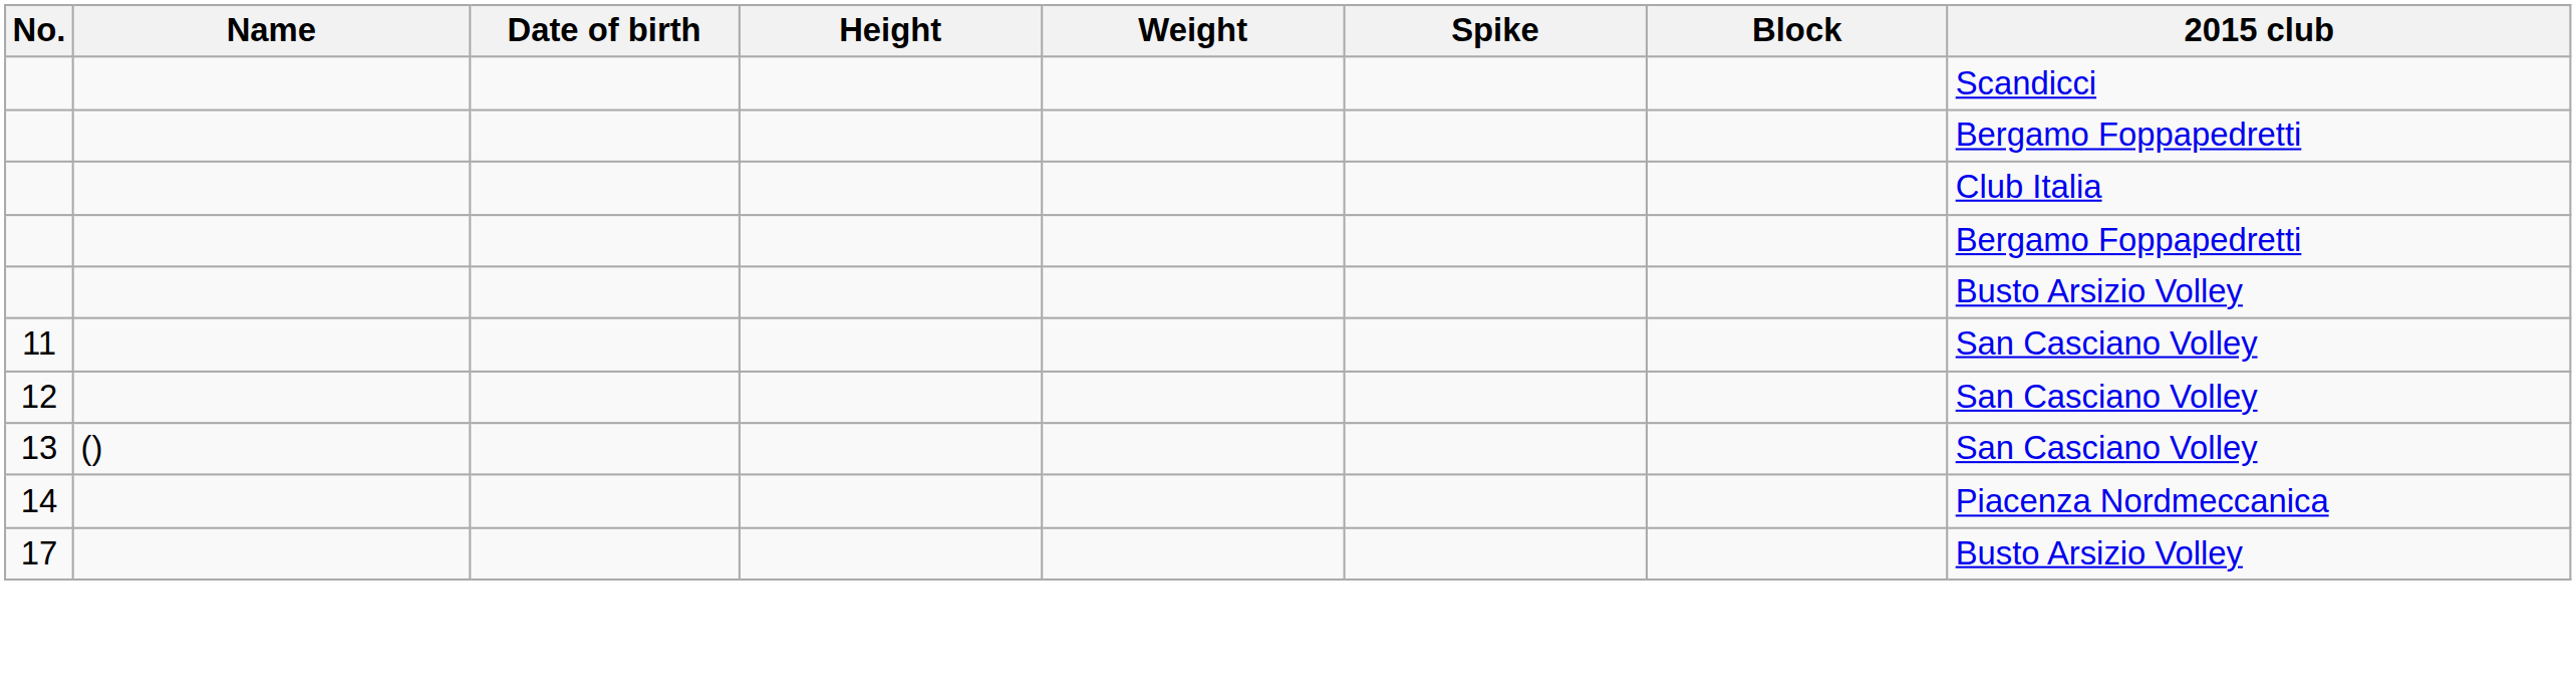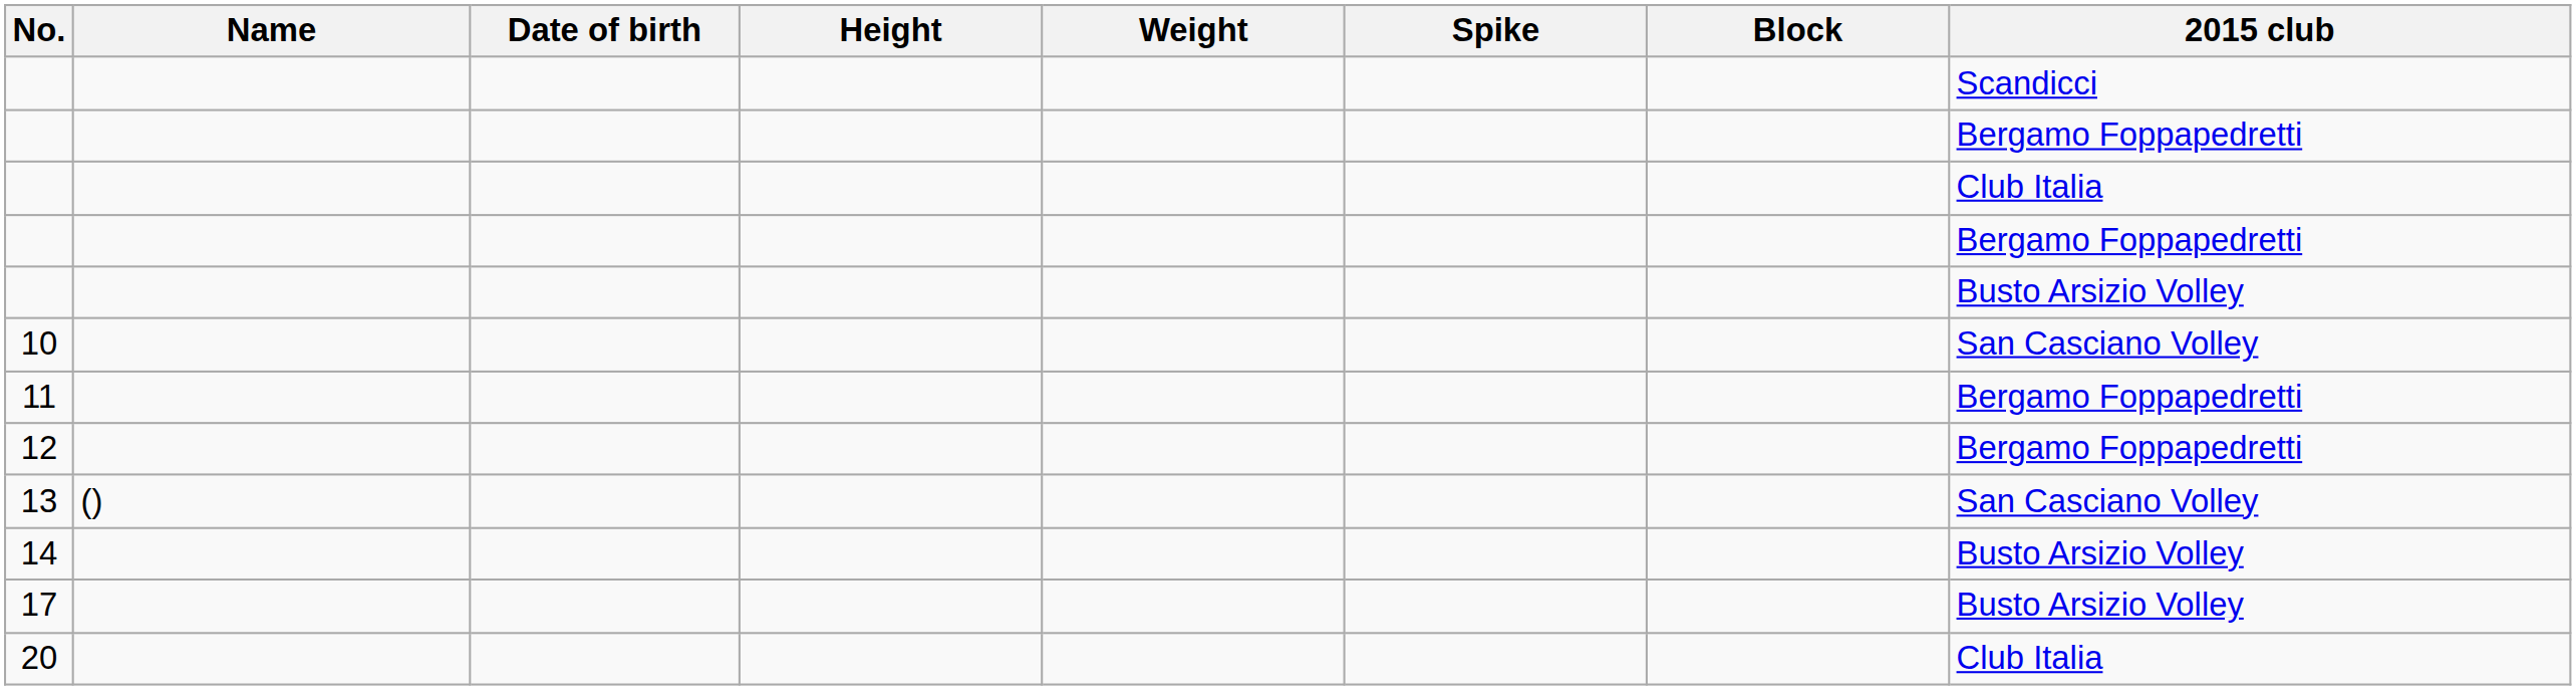+ row: 10 | San Casciano Volley
11 | 2015 club: San Casciano Volley -> Bergamo Foppapedretti
12 | 2015 club: San Casciano Volley -> Bergamo Foppapedretti
14 | 2015 club: Piacenza Nordmeccanica -> Busto Arsizio Volley
+ row: 20 | Club Italia
